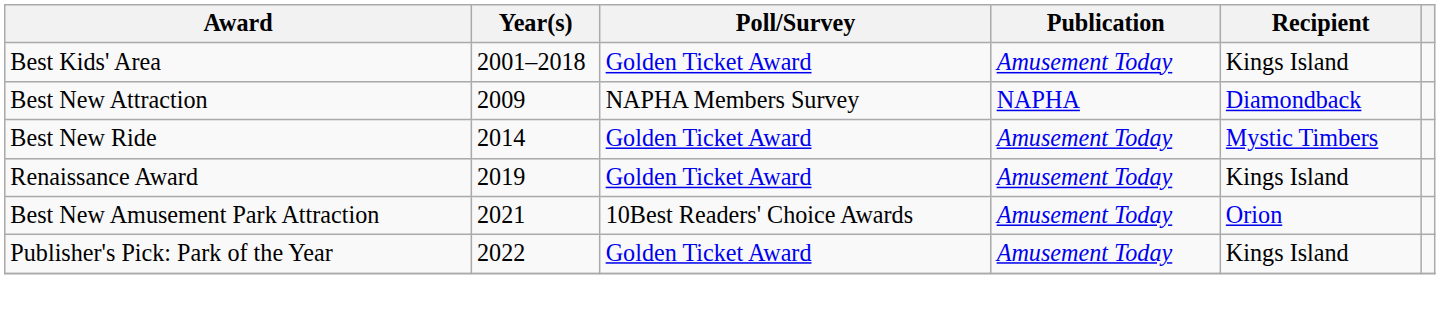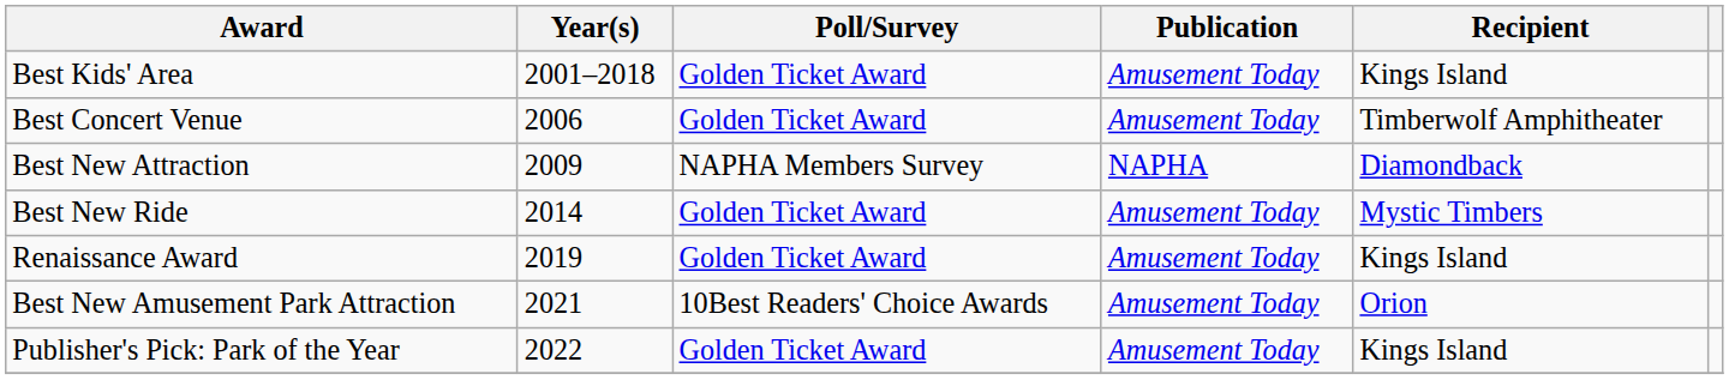+ row: Best Concert Venue | 2006 | Golden Ticket Award | Amusement Today | Timberwolf Amphitheater
